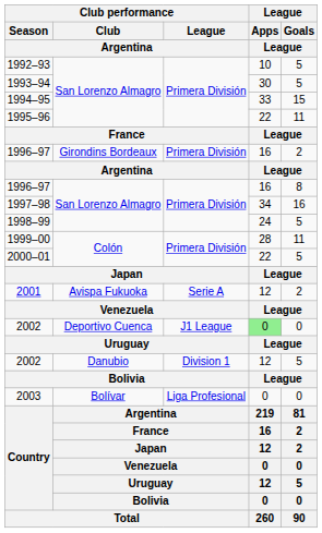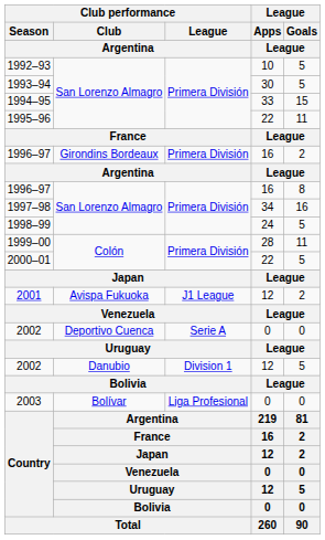2001 | Club performance / League / Argentina: Serie A -> J1 League
2002 / Deportivo Cuenca | Club performance / League / Argentina: J1 League -> Serie A
2002 / Deportivo Cuenca | League / Apps / League: lightgreen background -> no background
